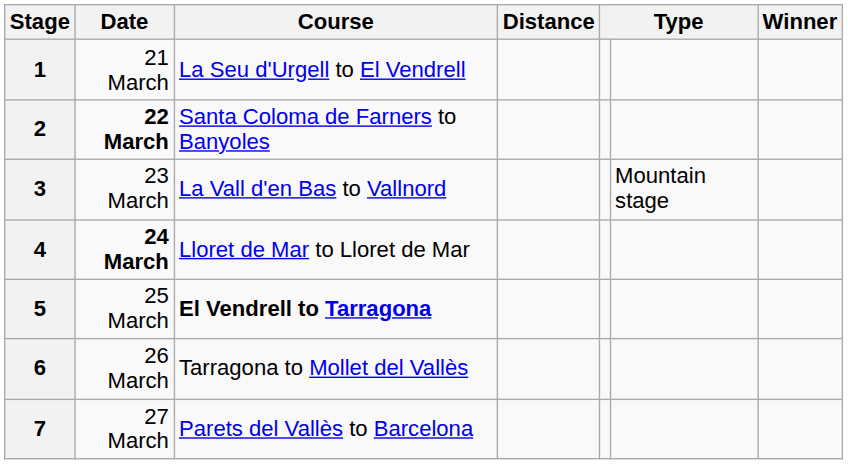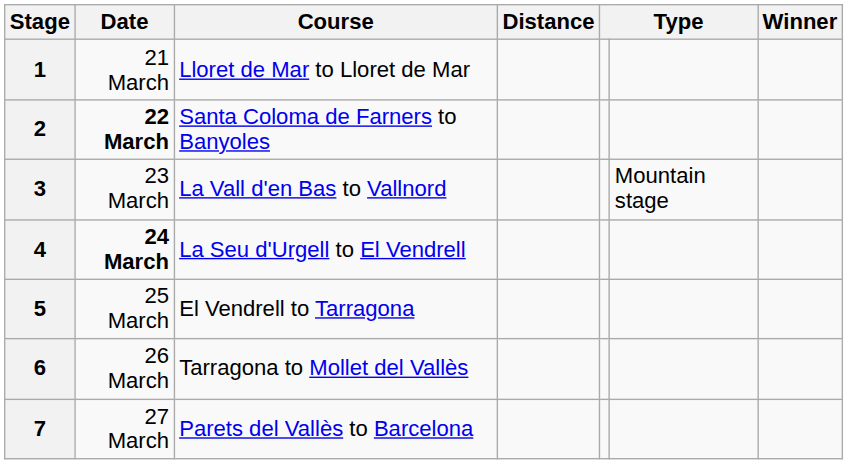1 | Course: La Seu d'Urgell to El Vendrell -> Lloret de Mar to Lloret de Mar
4 | Course: Lloret de Mar to Lloret de Mar -> La Seu d'Urgell to El Vendrell
5 | Course: bold -> normal
